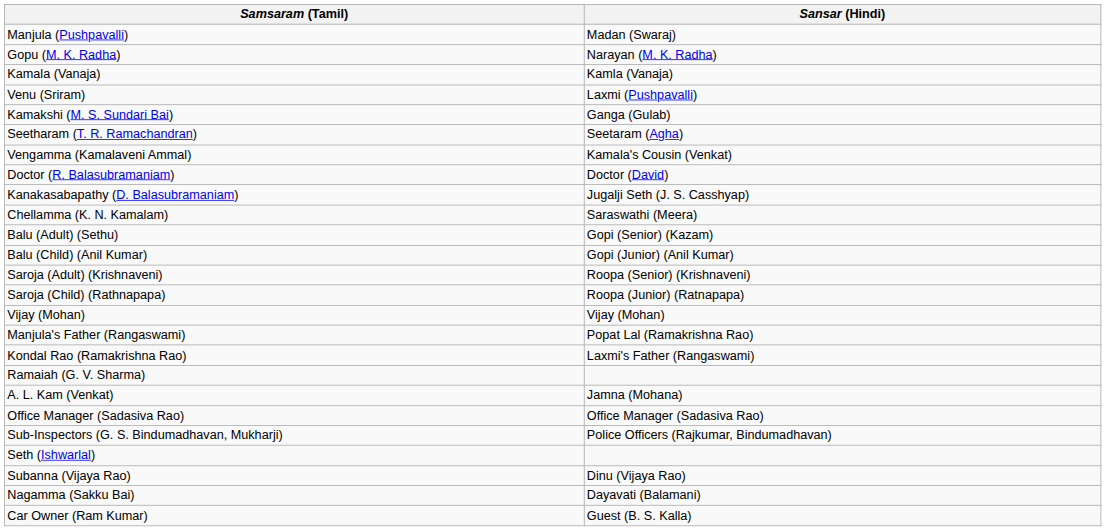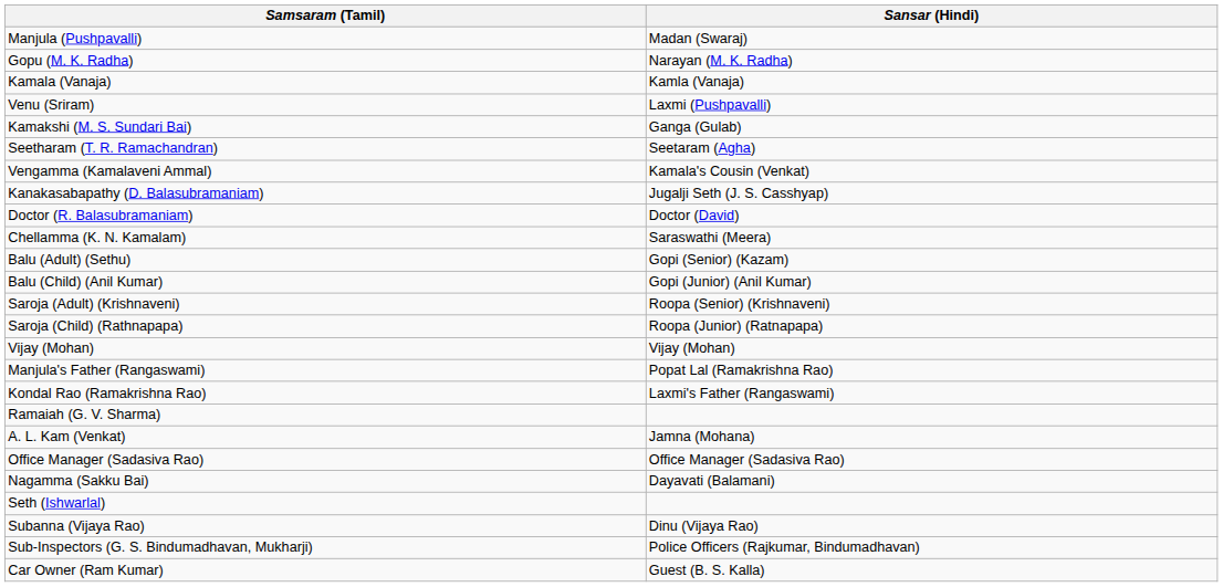rows swapped: Kanakasabapathy (D. Balasubramaniam) <-> Doctor (R. Balasubramaniam)
rows swapped: Sub-Inspectors (G. S. Bindumadhavan, Mukharji) <-> Nagamma (Sakku Bai)
